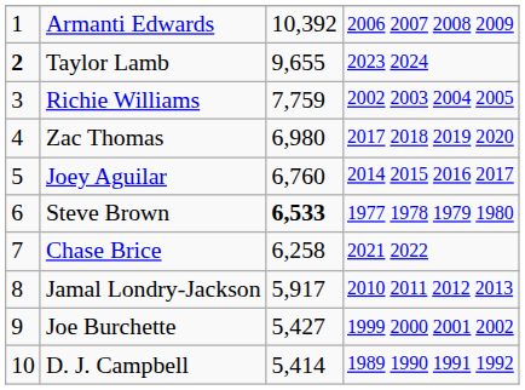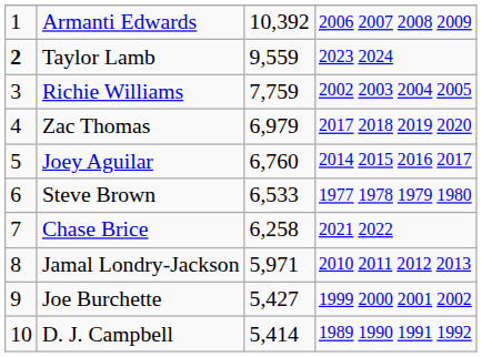Taylor Lamb | column 3: 9,655 -> 9,559
Zac Thomas | column 3: 6,980 -> 6,979
Steve Brown | column 3: bold -> normal
Jamal Londry-Jackson | column 3: 5,917 -> 5,971
